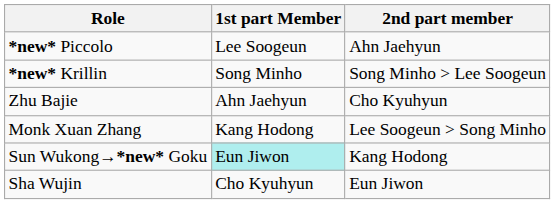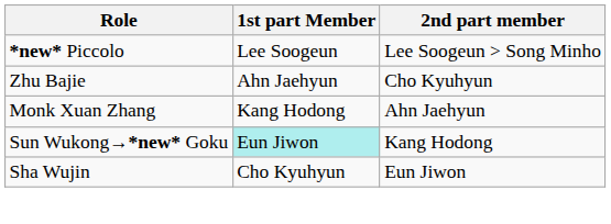*new* Piccolo | 2nd part member: Ahn Jaehyun -> Lee Soogeun > Song Minho
- row: *new* Krillin | Song Minho | Song Minho > Lee Soogeun
Monk Xuan Zhang | 2nd part member: Lee Soogeun > Song Minho -> Ahn Jaehyun
